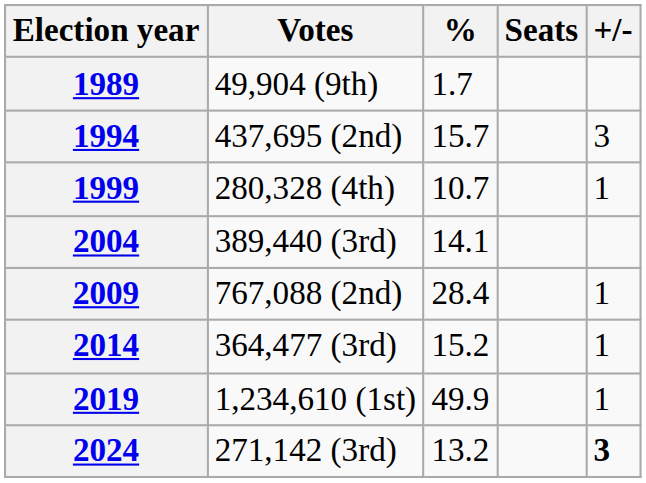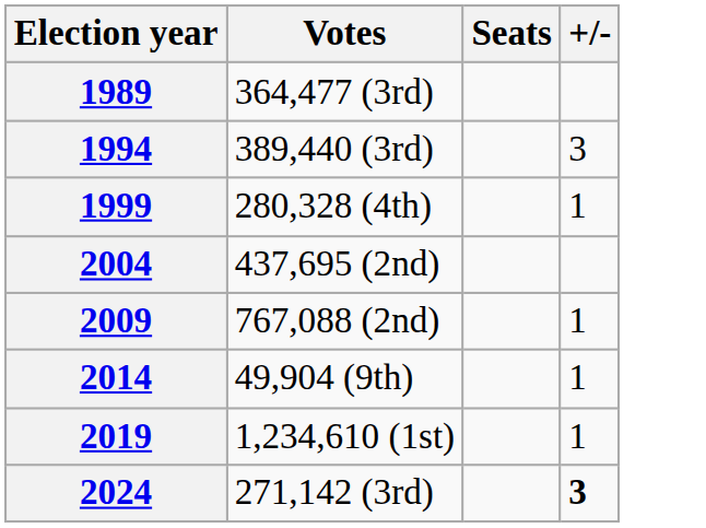- column: % | 1.7 | 15.7 | 10.7 | 14.1 | 28.4 | 15.2 | 49.9 | 13.2
1989 | Votes: 49,904 (9th) -> 364,477 (3rd)
1994 | Votes: 437,695 (2nd) -> 389,440 (3rd)
2004 | Votes: 389,440 (3rd) -> 437,695 (2nd)
2014 | Votes: 364,477 (3rd) -> 49,904 (9th)
